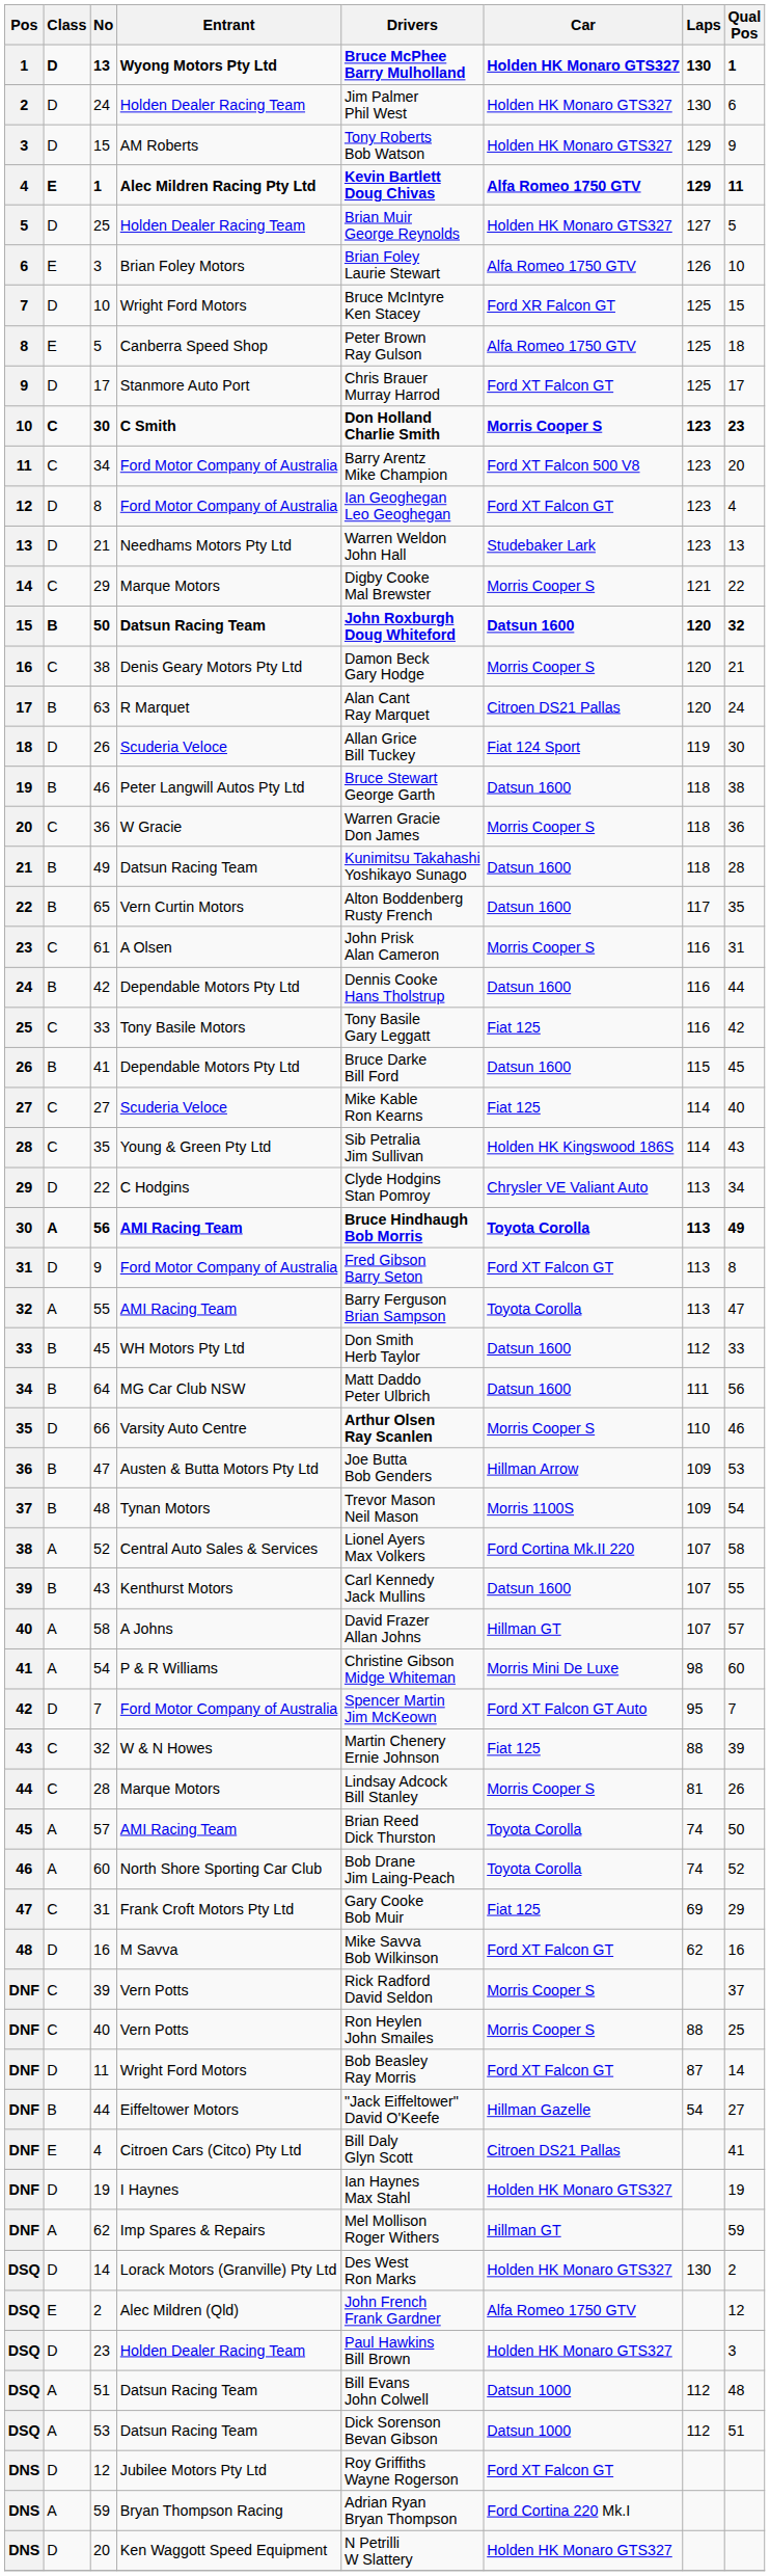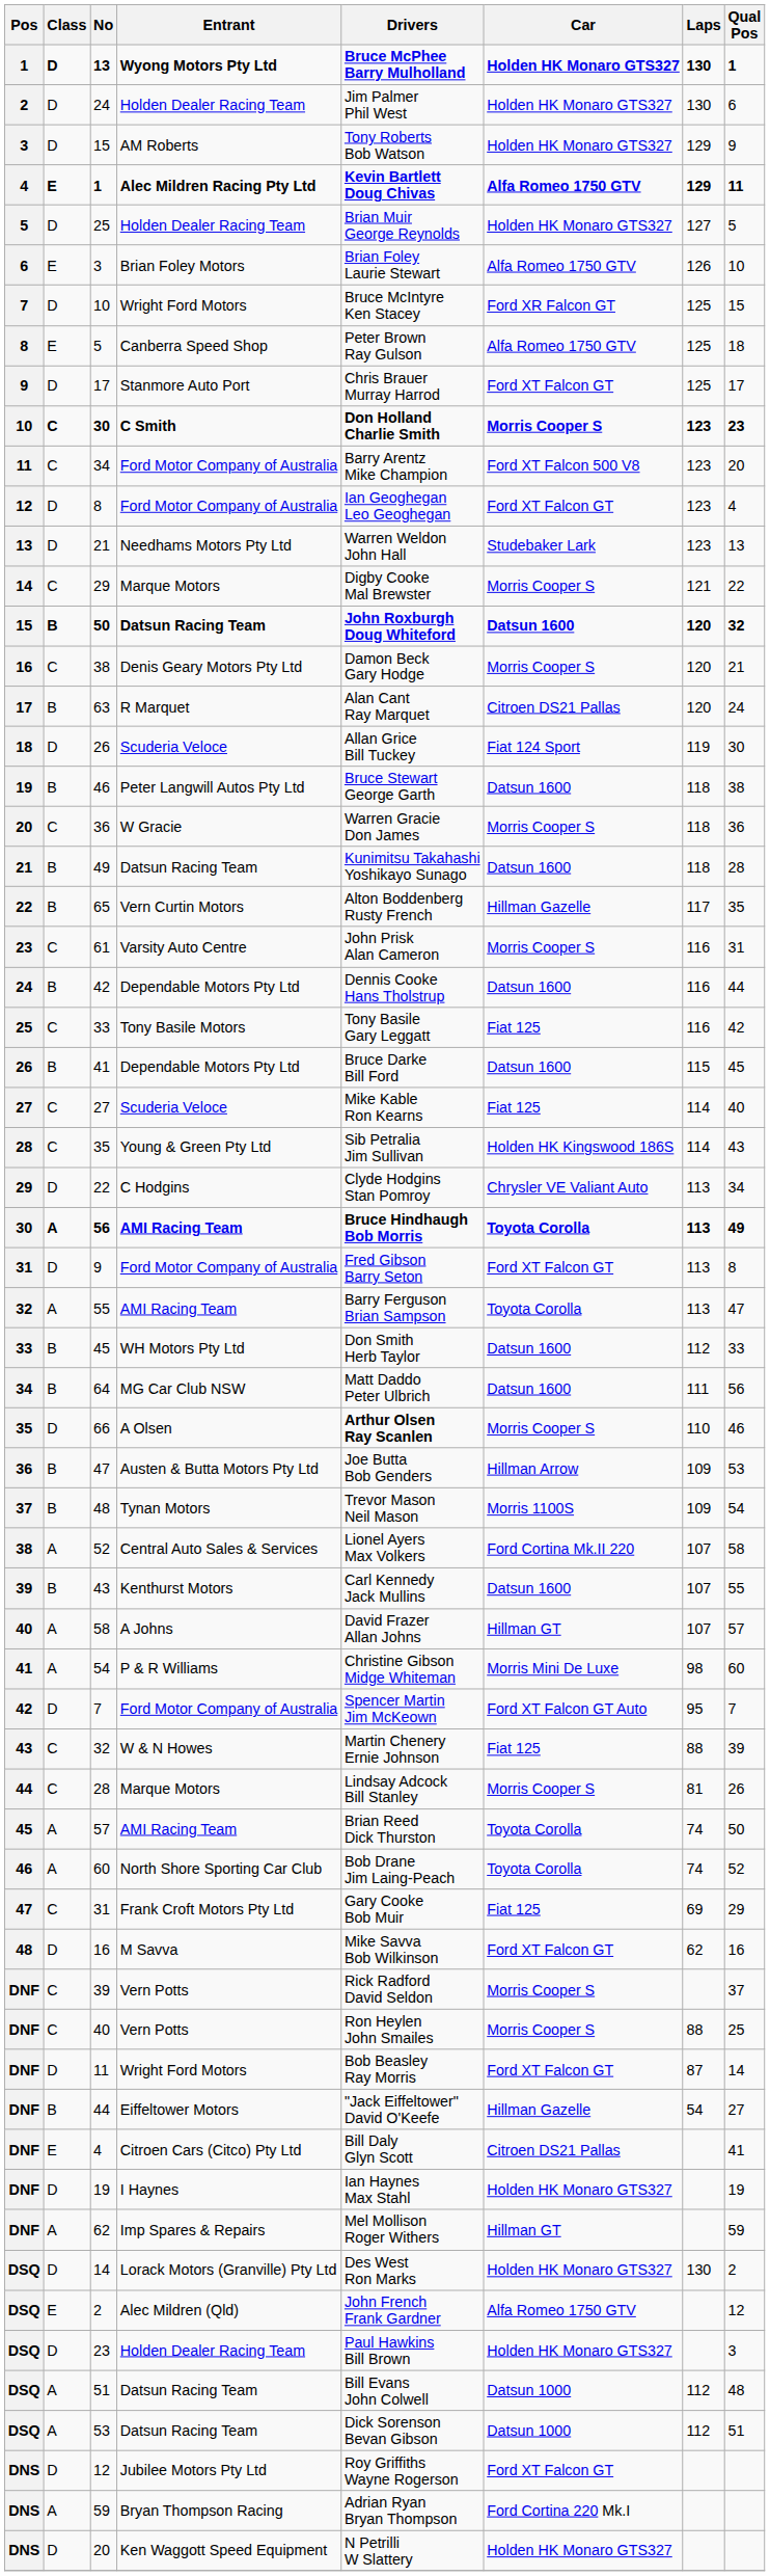65 | Car: Datsun 1600 -> Hillman Gazelle
61 | Entrant: A Olsen -> Varsity Auto Centre
66 | Entrant: Varsity Auto Centre -> A Olsen
